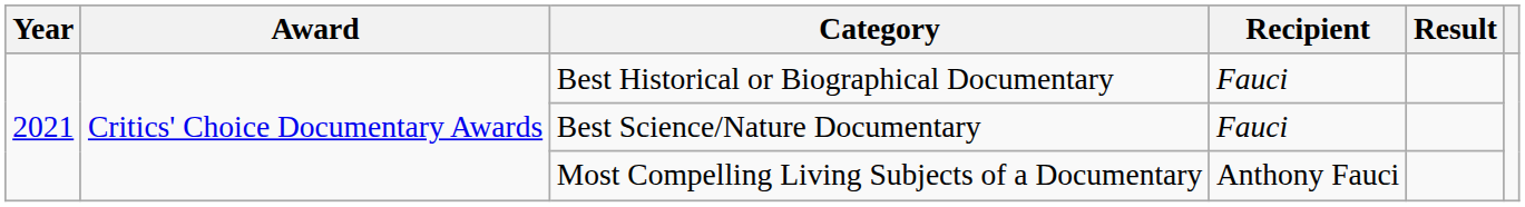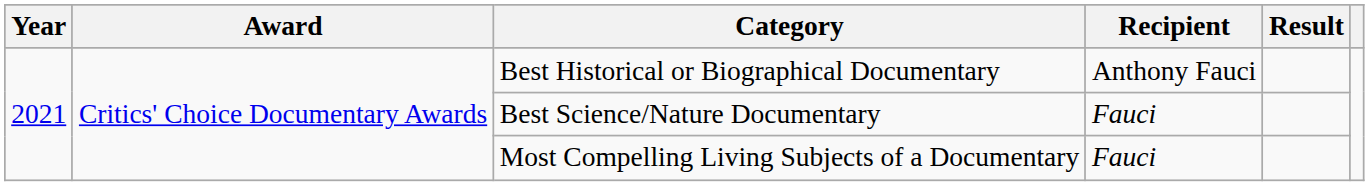Best Historical or Biographical Documentary | Recipient: Fauci -> Anthony Fauci
Most Compelling Living Subjects of a Documentary | Recipient: Anthony Fauci -> Fauci
